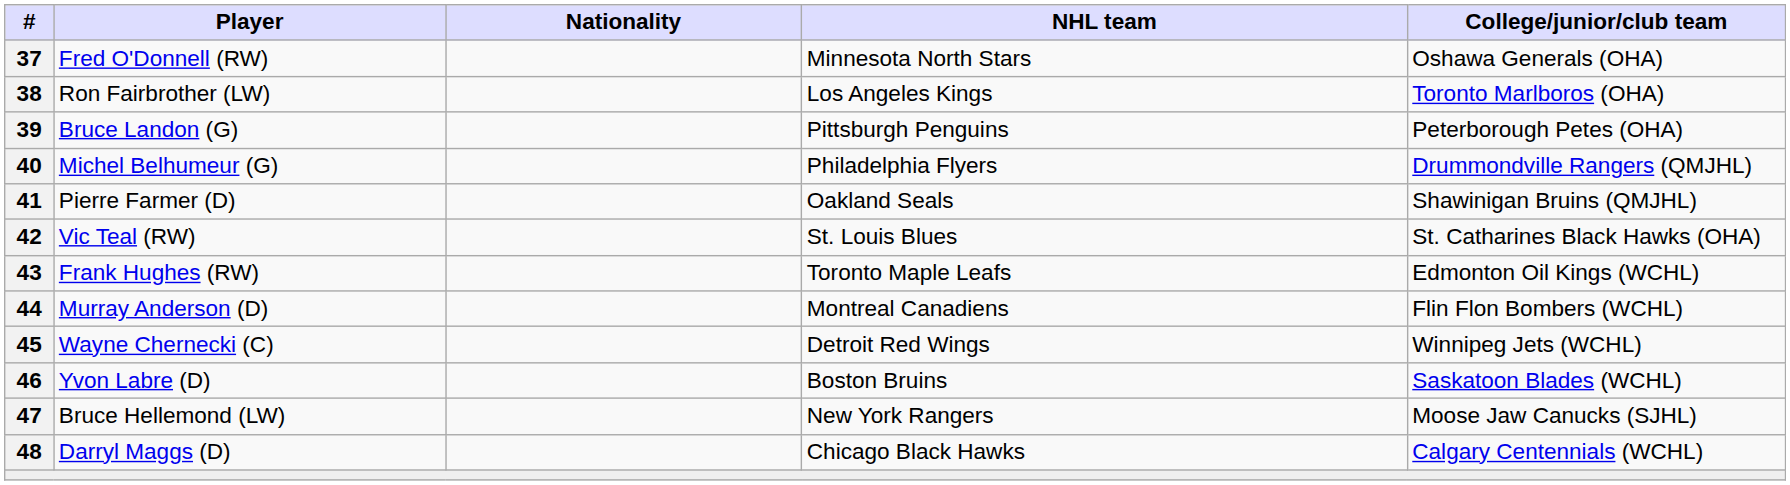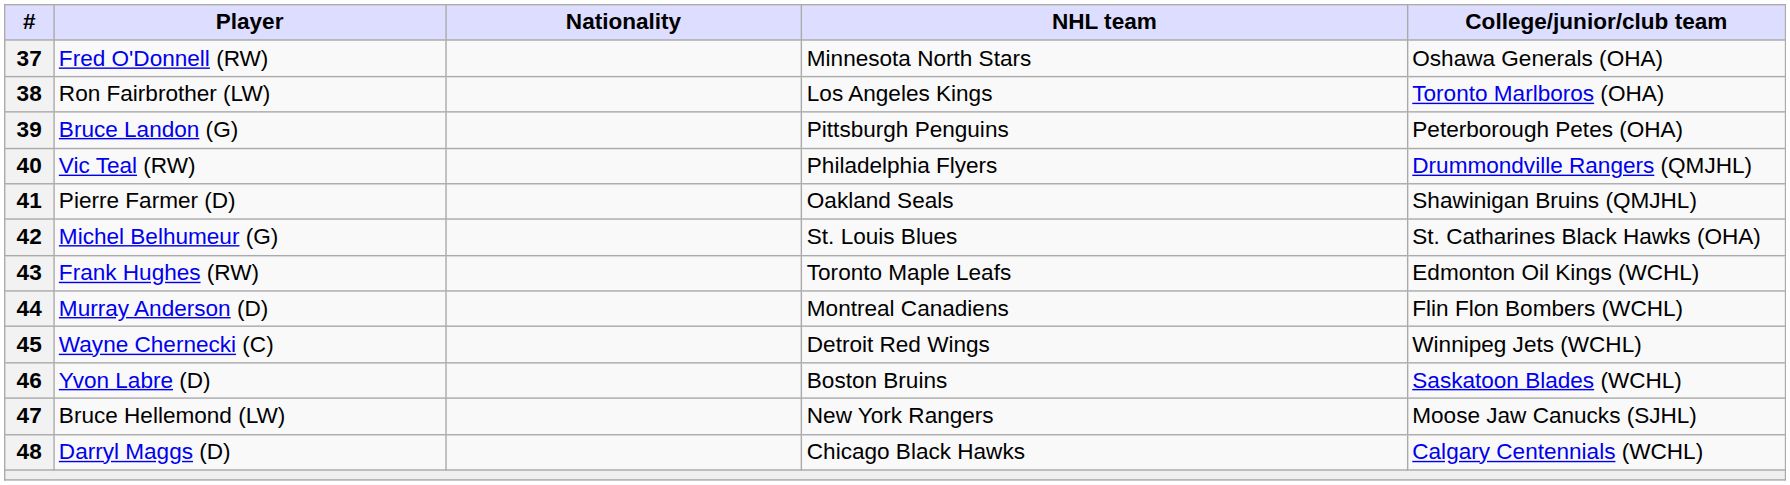40 | Player: Michel Belhumeur (G) -> Vic Teal (RW)
42 | Player: Vic Teal (RW) -> Michel Belhumeur (G)
